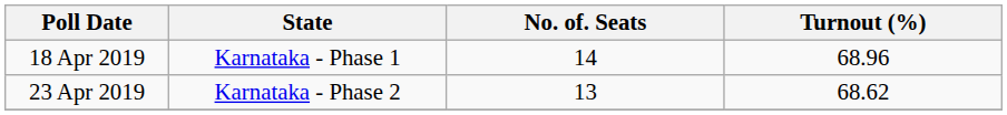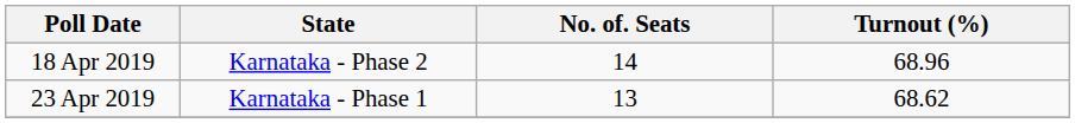18 Apr 2019 | State: Karnataka - Phase 1 -> Karnataka - Phase 2
23 Apr 2019 | State: Karnataka - Phase 2 -> Karnataka - Phase 1
